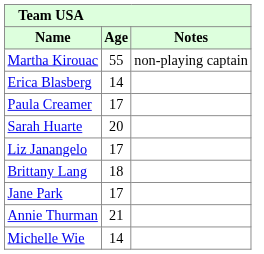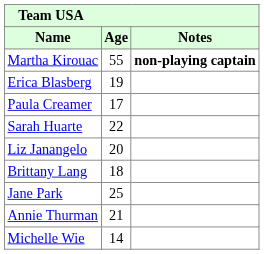Martha Kirouac | Notes: normal -> bold
Erica Blasberg | Age: 14 -> 19
Sarah Huarte | Age: 20 -> 22
Liz Janangelo | Age: 17 -> 20
Jane Park | Age: 17 -> 25
